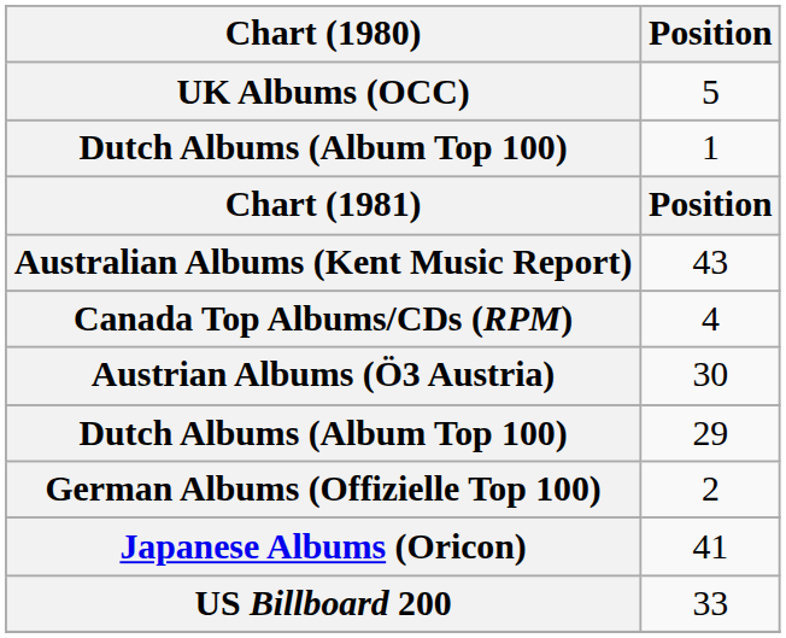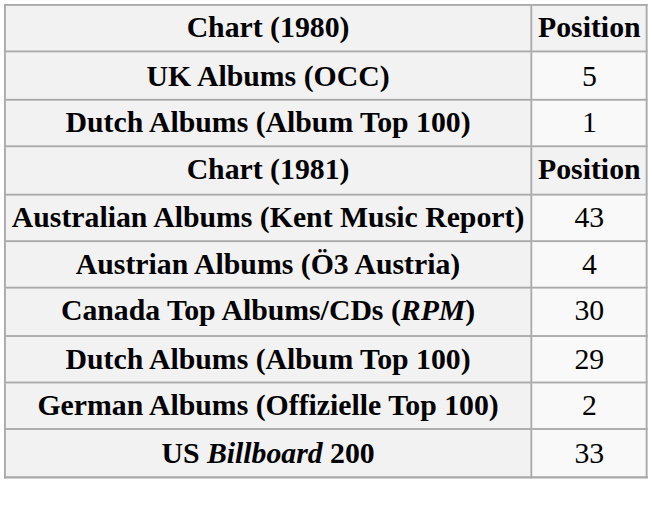4 | Chart (1980): Canada Top Albums/CDs (RPM) -> Austrian Albums (Ö3 Austria)
30 | Chart (1980): Austrian Albums (Ö3 Austria) -> Canada Top Albums/CDs (RPM)
- row: Japanese Albums (Oricon) | 41
